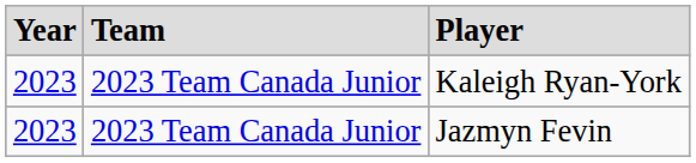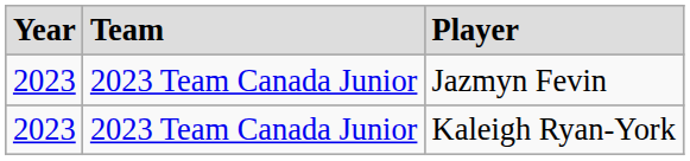rows swapped: Jazmyn Fevin <-> Kaleigh Ryan-York
